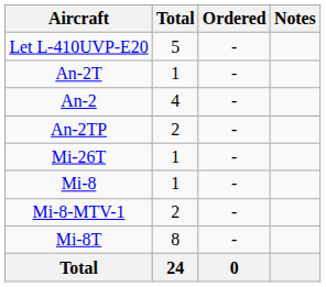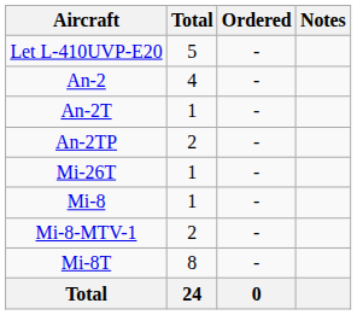rows swapped: An-2 <-> An-2T
